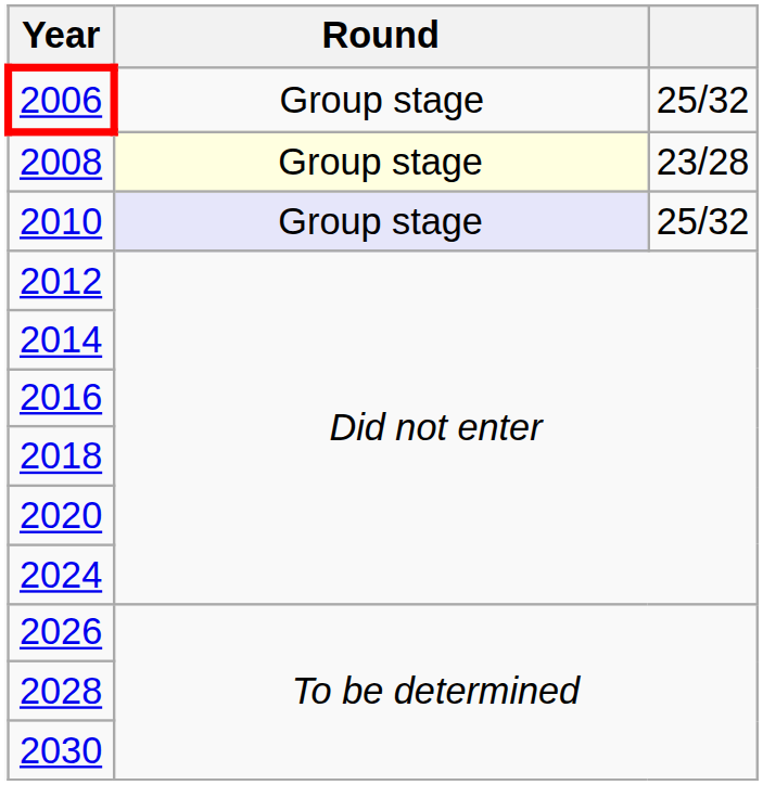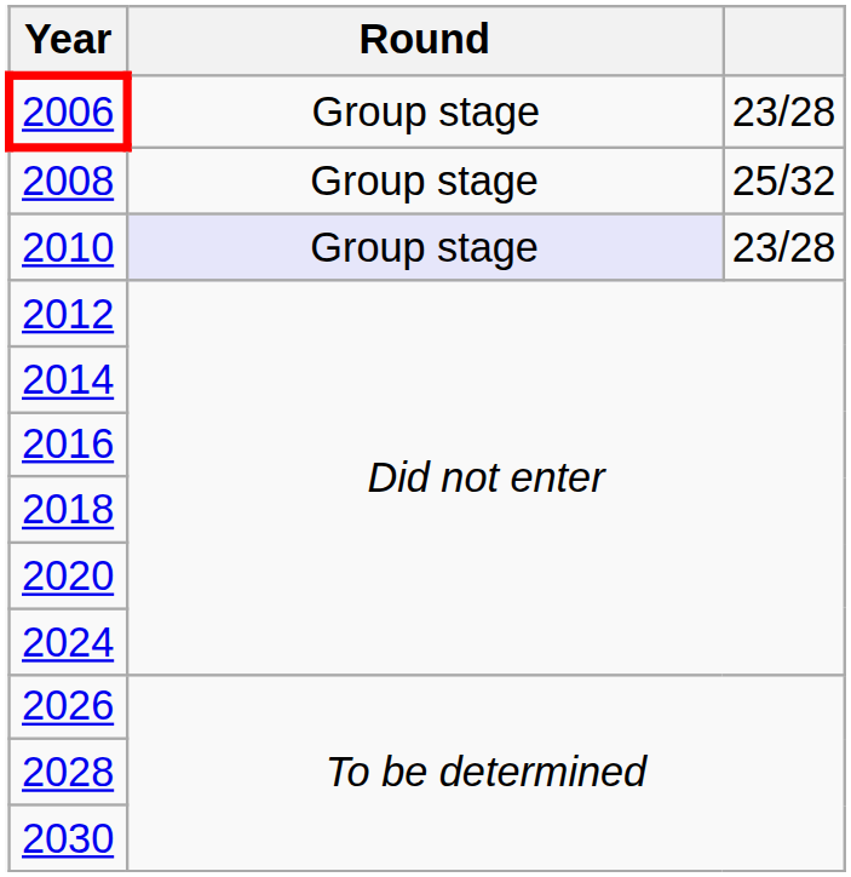2006 | column 3: 25/32 -> 23/28
2008 | Round: lightyellow background -> no background
2008 | column 3: 23/28 -> 25/32
2010 | column 3: 25/32 -> 23/28
